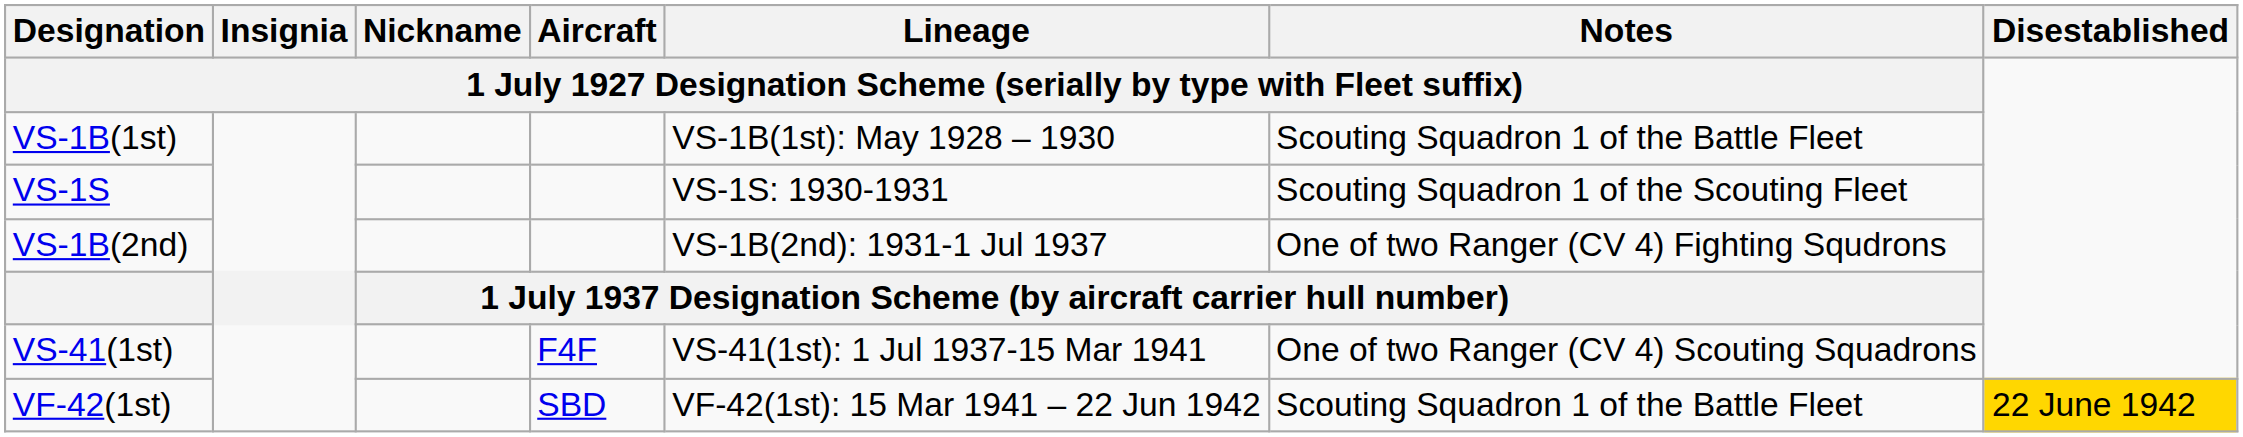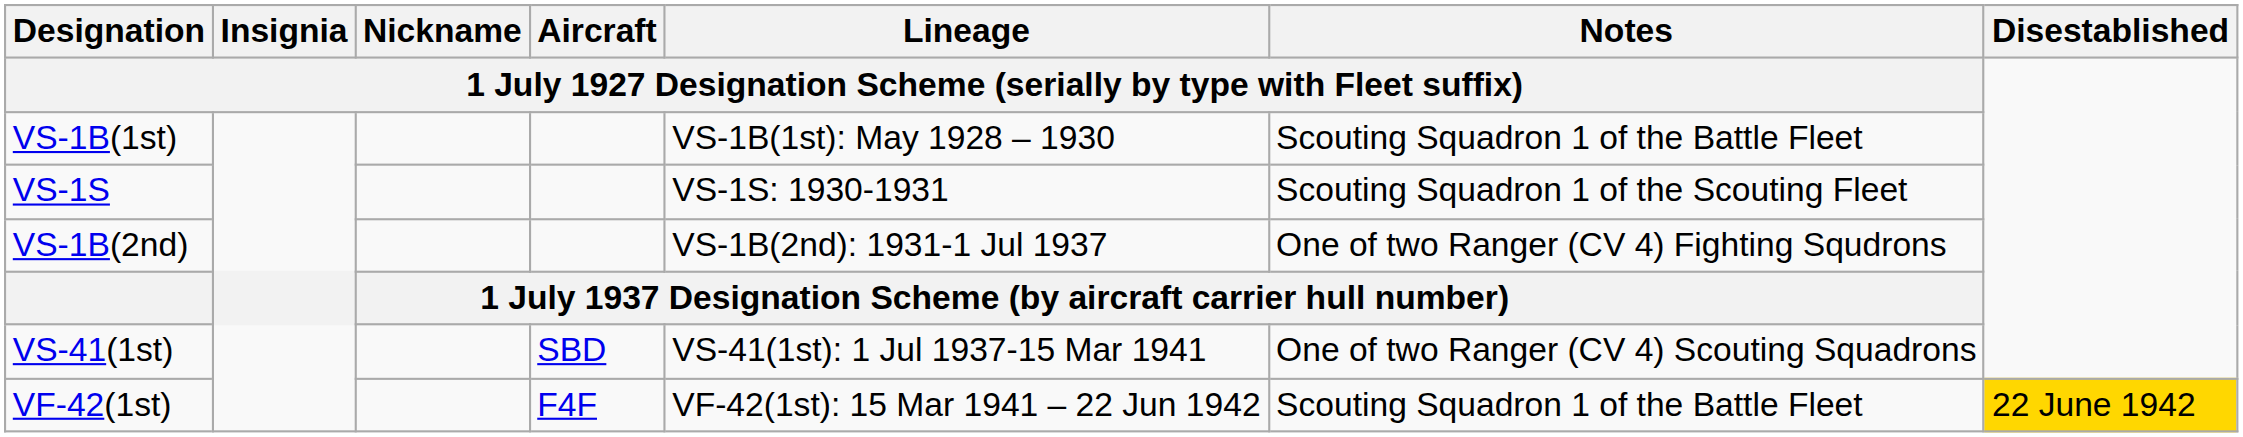VS-41(1st) | column 4: F4F -> SBD
VF-42(1st) | column 4: SBD -> F4F
